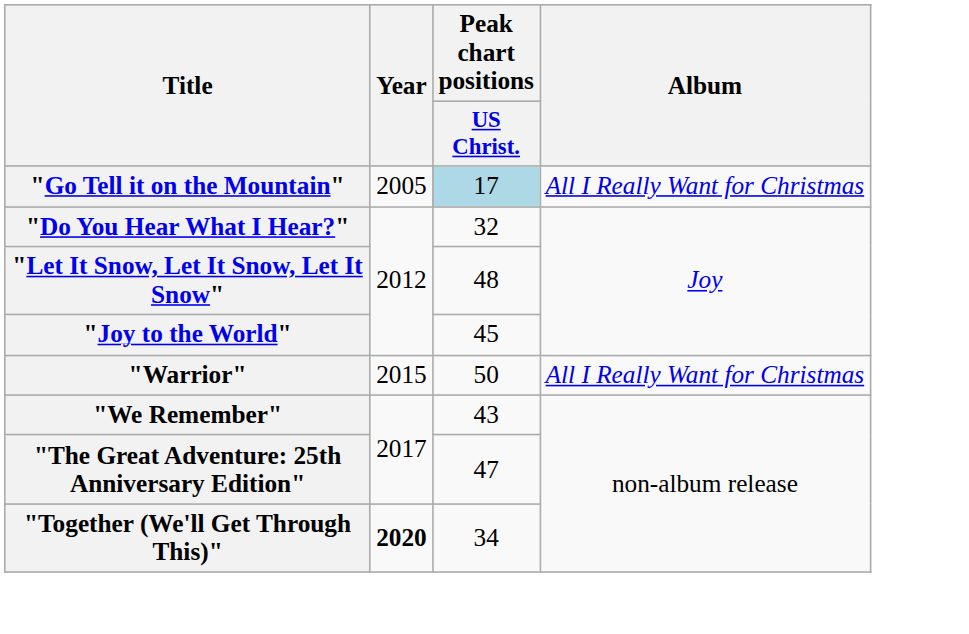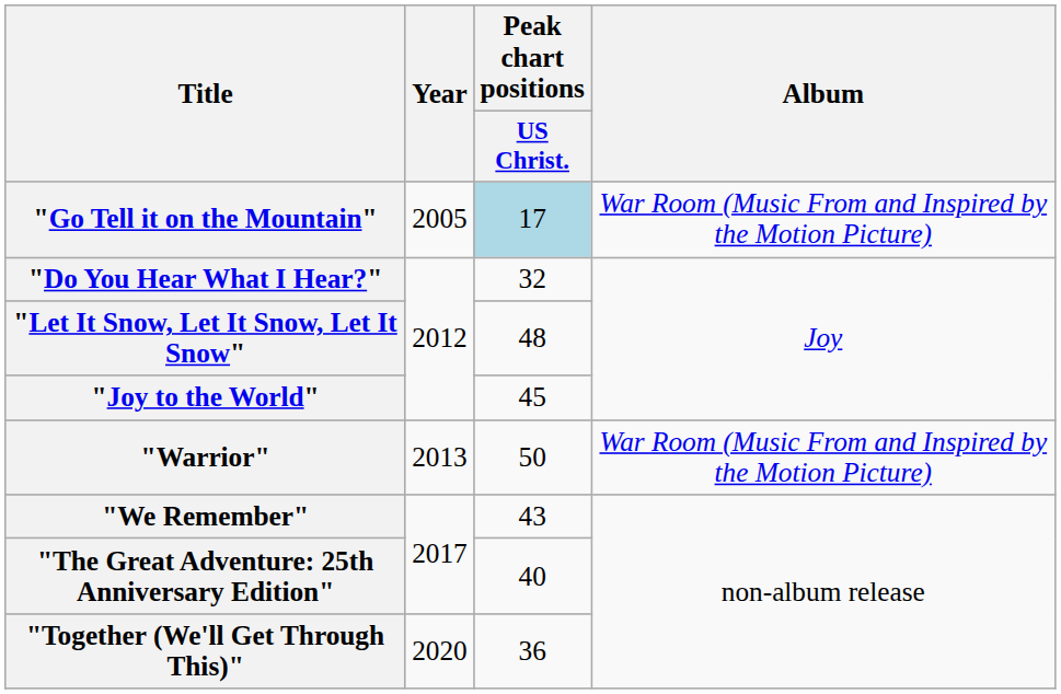"Go Tell it on the Mountain" | Album: All I Really Want for Christmas -> War Room (Music From and Inspired by the Motion Picture)
"Warrior" | Year: 2015 -> 2013
"Warrior" | Album: All I Really Want for Christmas -> War Room (Music From and Inspired by the Motion Picture)
"The Great Adventure: 25th Anniversary Edition" | Peak chart positions / US Christ.: 47 -> 40
"Together (We'll Get Through This)" | Year: bold -> normal
"Together (We'll Get Through This)" | Peak chart positions / US Christ.: 34 -> 36
